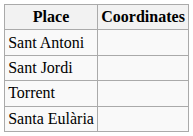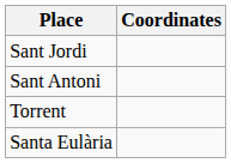rows swapped: Sant Jordi <-> Sant Antoni
